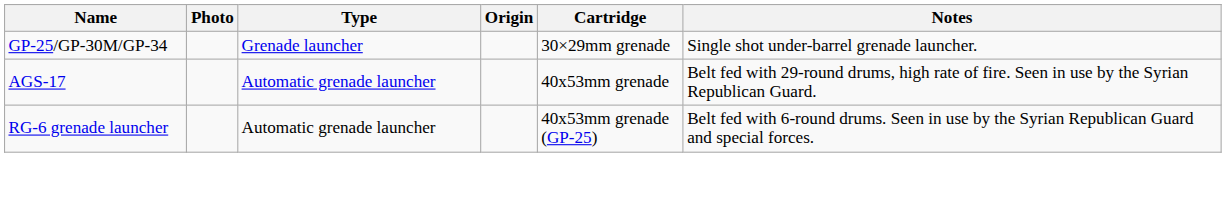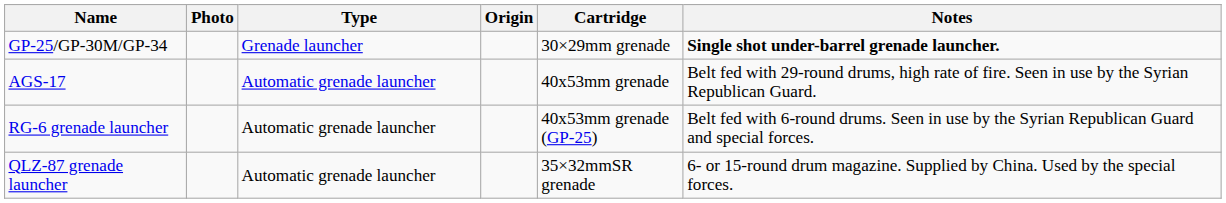GP-25/GP-30M/GP-34 | Notes: normal -> bold
+ row: QLZ-87 grenade launcher | Automatic grenade launcher | 35×32mmSR grenade | 6- or 15-round drum magazine. Supplied by China. Used by the special forces.
